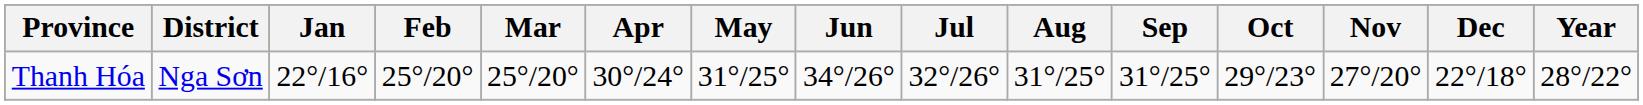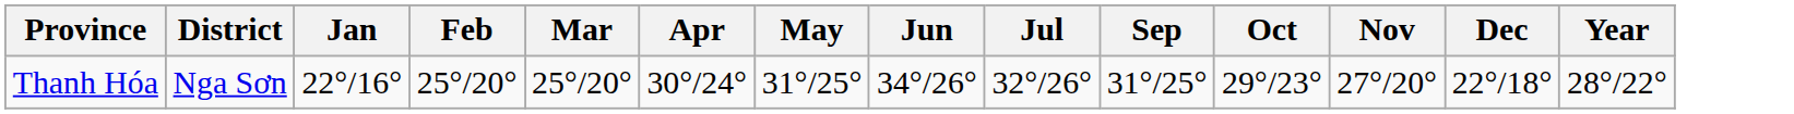- column: Aug | 31°/25°
